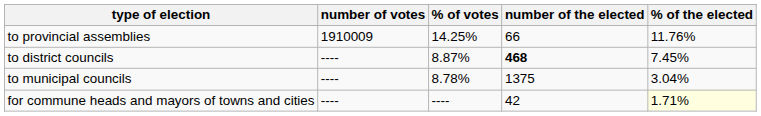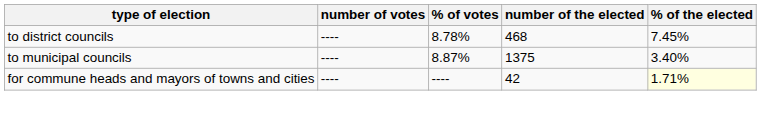- row: to provincial assemblies | 1910009 | 14.25% | 66 | 11.76%
to district councils | % of votes: 8.87% -> 8.78%
to district councils | number of the elected: bold -> normal
to municipal councils | % of votes: 8.78% -> 8.87%
to municipal councils | % of the elected: 3.04% -> 3.40%
